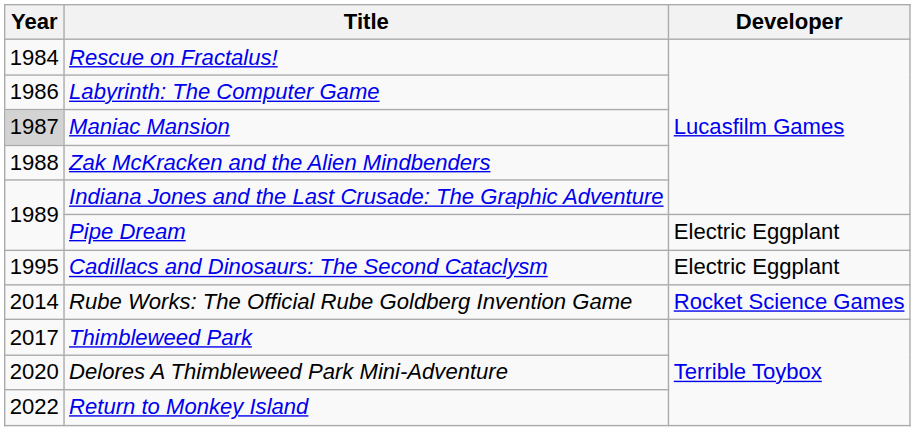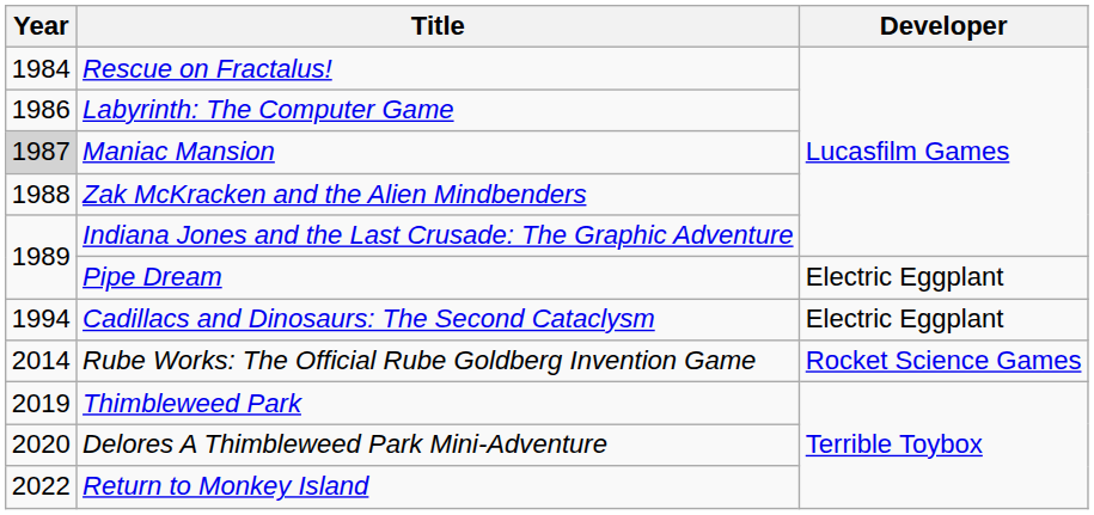Cadillacs and Dinosaurs: The Second Cataclysm | Year: 1995 -> 1994
Thimbleweed Park | Year: 2017 -> 2019
